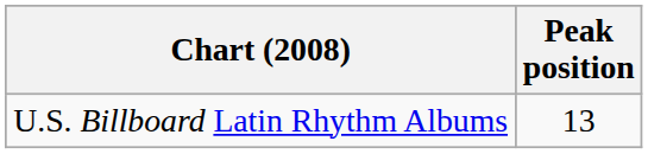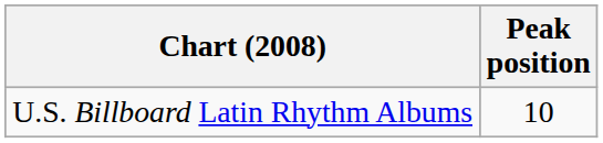U.S. Billboard Latin Rhythm Albums | Peak position: 13 -> 10
